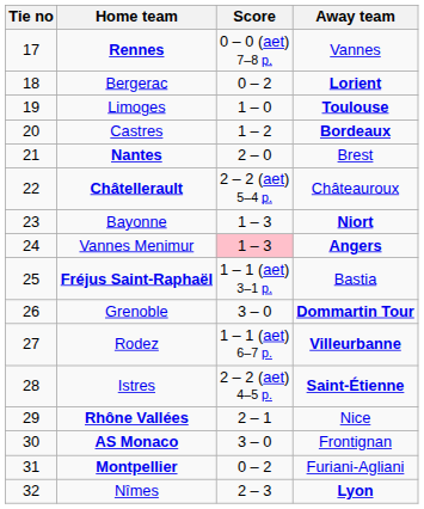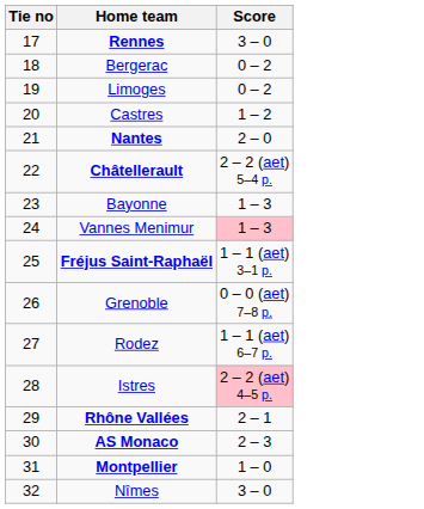- column: Away team | Vannes | Lorient | Toulouse | Bordeaux | Brest | Châteauroux | Niort | Angers | Bastia | Dommartin Tour | Villeurbanne | Saint-Étienne | Nice | Frontignan | Furiani-Agliani | Lyon
Rennes | Score: 0 – 0 (aet) 7–8 p. -> 3 – 0
Limoges | Score: 1 – 0 -> 0 – 2
Grenoble | Score: 3 – 0 -> 0 – 0 (aet) 7–8 p.
Istres | Score: no background -> pink background
AS Monaco | Score: 3 – 0 -> 2 – 3
Montpellier | Score: 0 – 2 -> 1 – 0
Nîmes | Score: 2 – 3 -> 3 – 0
